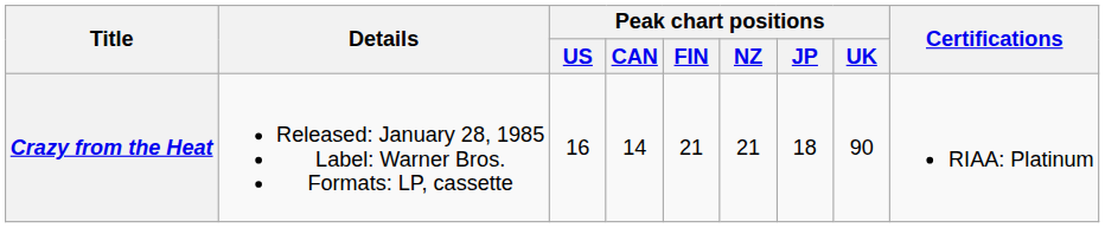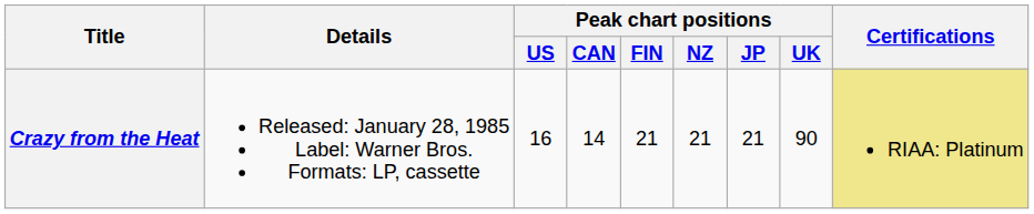Crazy from the Heat | Peak chart positions / JP: 18 -> 21
Crazy from the Heat | Certifications: no background -> khaki background
